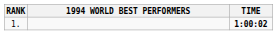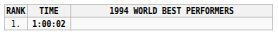columns swapped: 1994 WORLD BEST PERFORMERS <-> TIME
